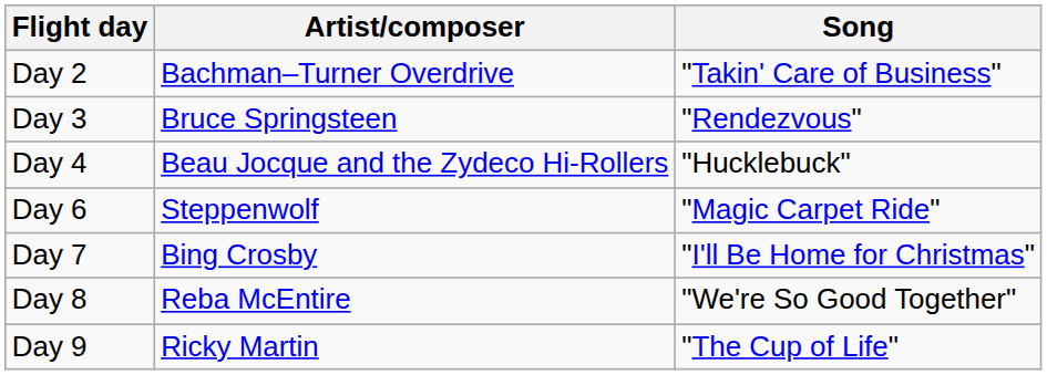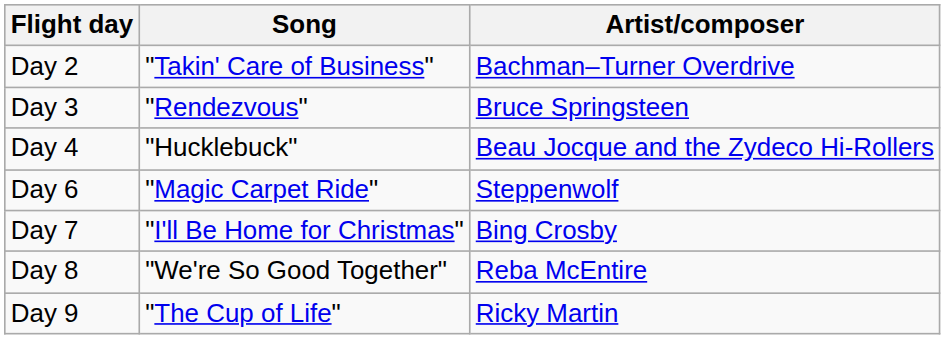columns swapped: Song <-> Artist/composer
